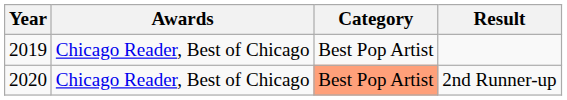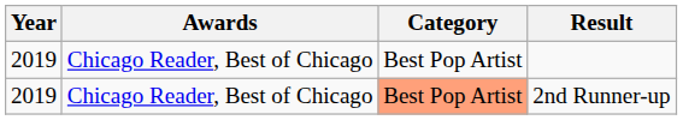2nd Runner-up | Year: 2020 -> 2019
